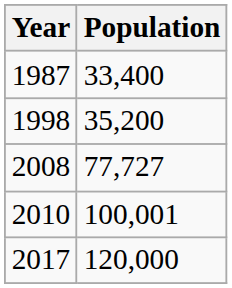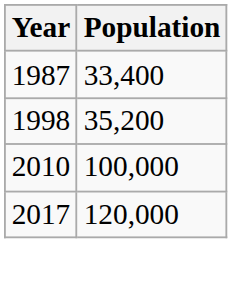- row: 2008 | 77,727
2010 | Population: 100,001 -> 100,000
